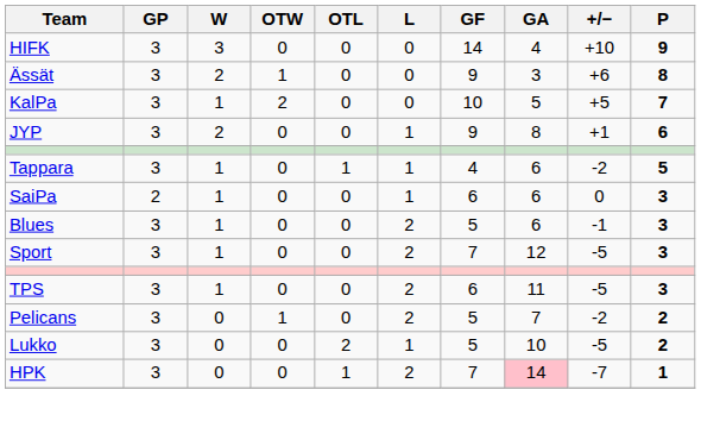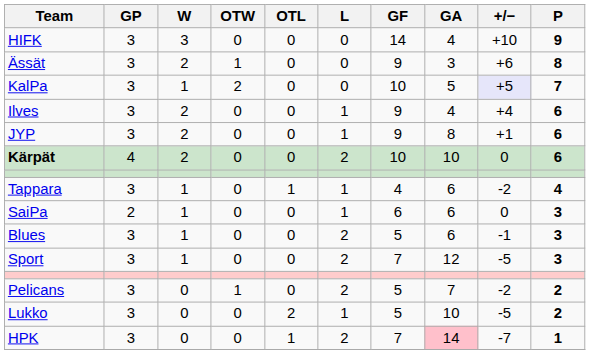KalPa | +/−: no background -> lavender background
+ row: Ilves | 3 | 2 | 0 | 0 | 1 | 9 | 4 | +4 | 6
+ row: Kärpät | 4 | 2 | 0 | 0 | 2 | 10 | 10 | 0 | 6
Tappara | P: 5 -> 4
- row: TPS | 3 | 1 | 0 | 0 | 2 | 6 | 11 | -5 | 3
